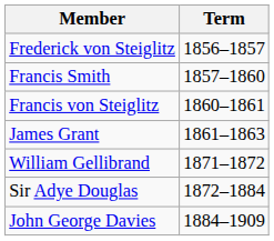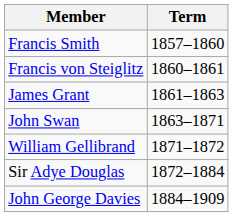- row: Frederick von Steiglitz | 1856–1857
+ row: John Swan | 1863–1871
